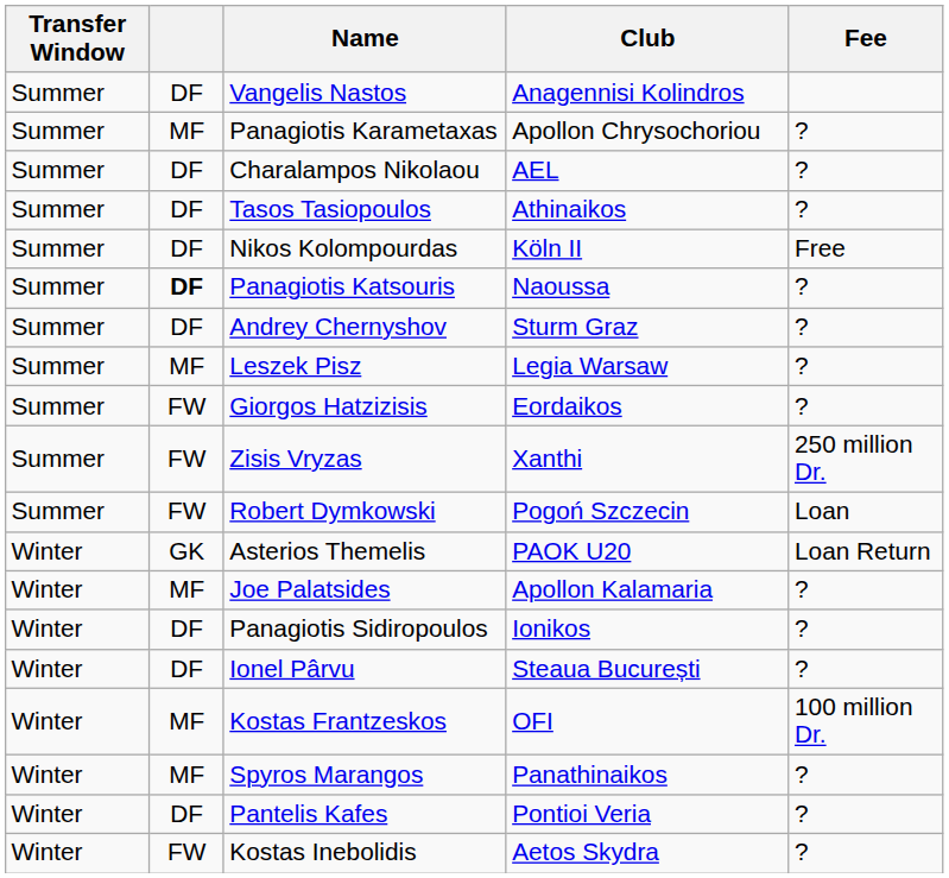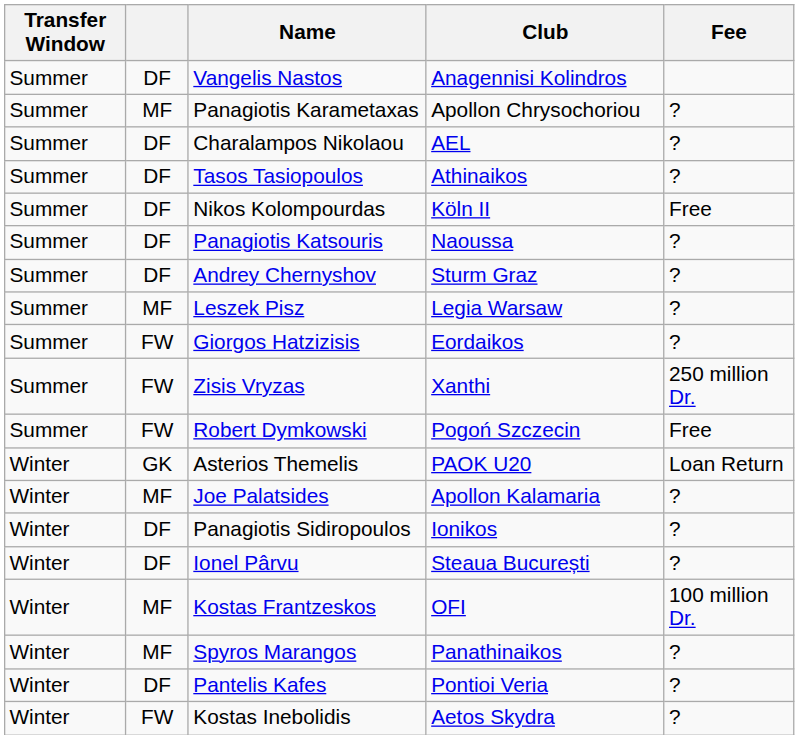Panagiotis Katsouris | column 2: bold -> normal
Robert Dymkowski | Fee: Loan -> Free
